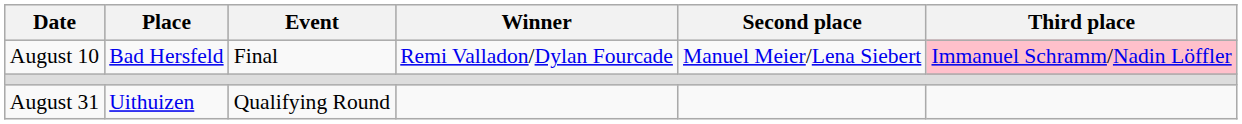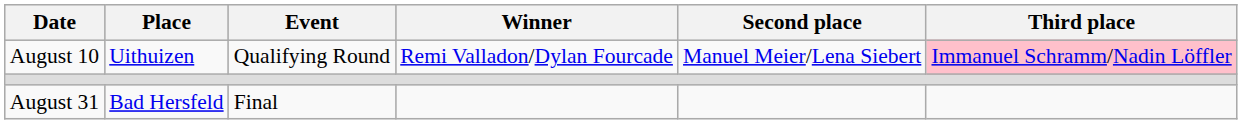August 10 | Place: Bad Hersfeld -> Uithuizen
August 10 | Event: Final -> Qualifying Round
August 31 | Place: Uithuizen -> Bad Hersfeld
August 31 | Event: Qualifying Round -> Final
